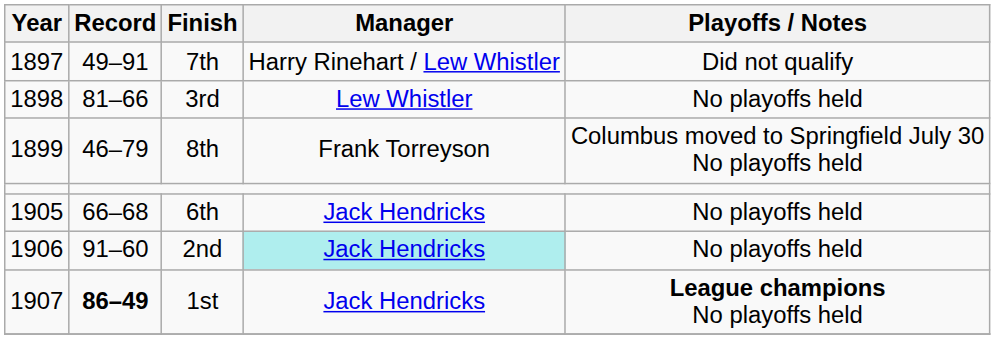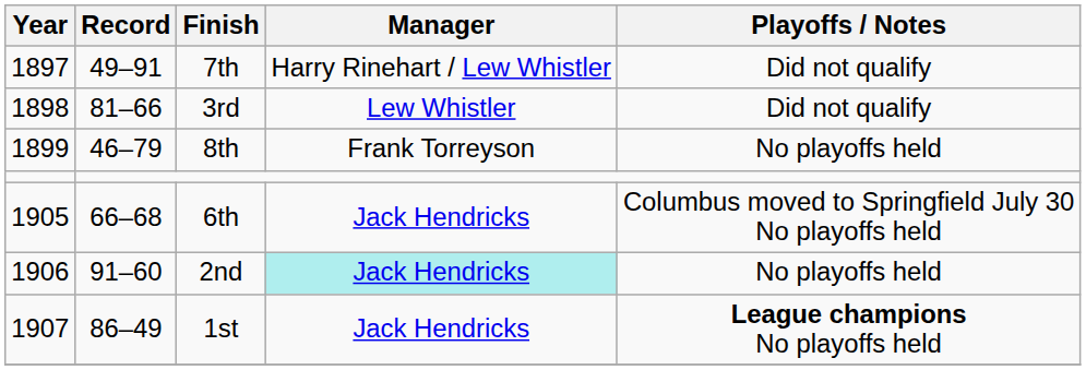3rd | Playoffs / Notes: No playoffs held -> Did not qualify
8th | Playoffs / Notes: Columbus moved to Springfield July 30 No playoffs held -> No playoffs held
6th | Playoffs / Notes: No playoffs held -> Columbus moved to Springfield July 30 No playoffs held
1st | Record: bold -> normal
